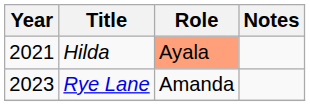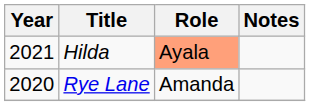Rye Lane | Year: 2023 -> 2020
